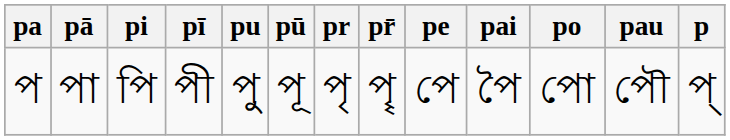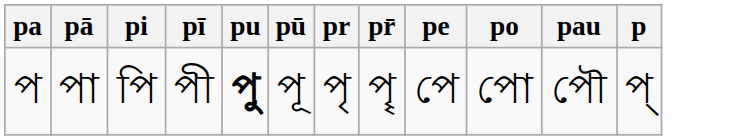- column: pai | পৈ
প | pu: normal -> bold
